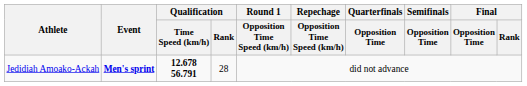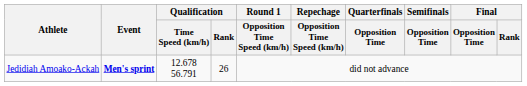Jedidiah Amoako-Ackah | Qualification / Time Speed (km/h): bold -> normal
Jedidiah Amoako-Ackah | Qualification / Rank: 28 -> 26
